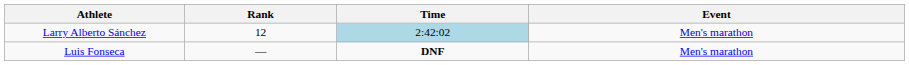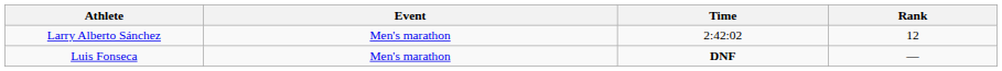columns swapped: Event <-> Rank
Larry Alberto Sánchez | Time: lightblue background -> no background
